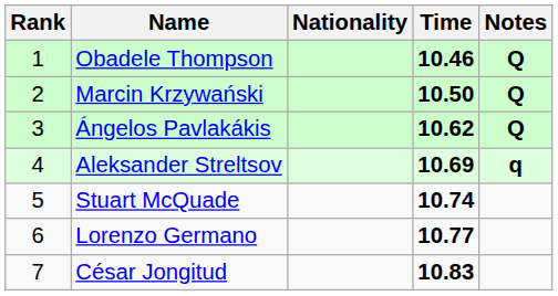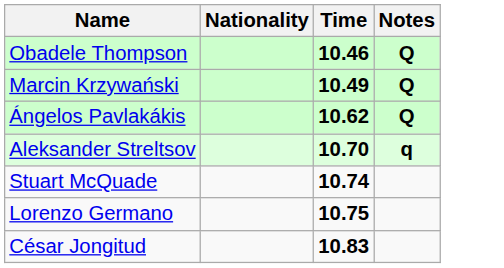- column: Rank | 1 | 2 | 3 | 4 | 5 | 6 | 7
Marcin Krzywański | Time: 10.50 -> 10.49
Aleksander Streltsov | Time: 10.69 -> 10.70
Lorenzo Germano | Time: 10.77 -> 10.75
